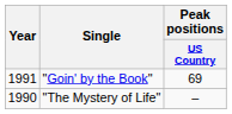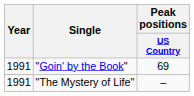"The Mystery of Life" | Year: 1990 -> 1991
